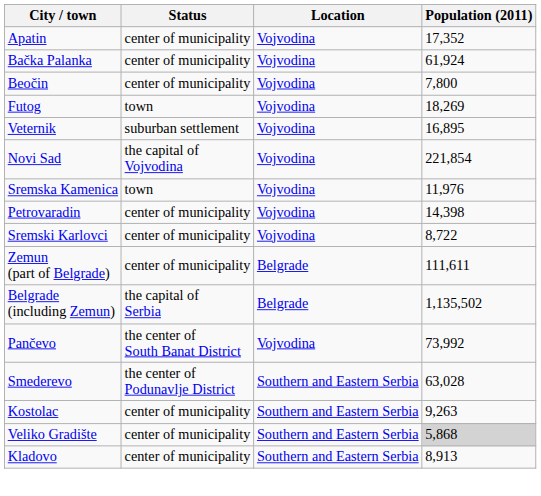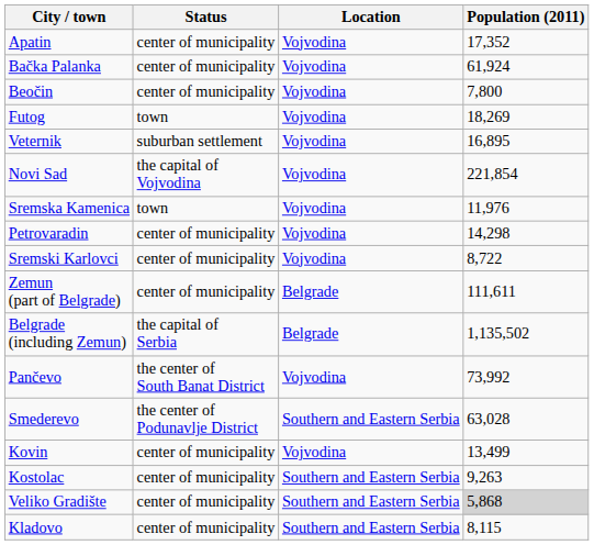Petrovaradin | Population (2011): 14,398 -> 14,298
+ row: Kovin | center of municipality | Vojvodina | 13,499
Kladovo | Population (2011): 8,913 -> 8,115
